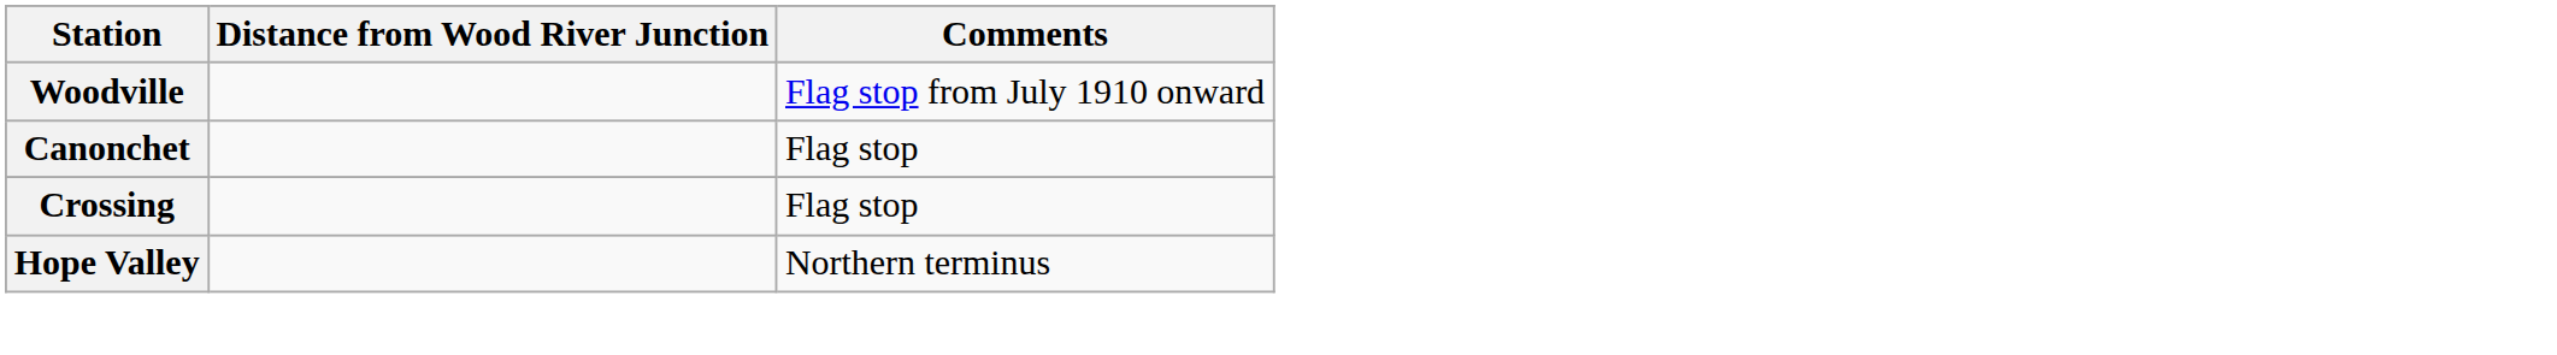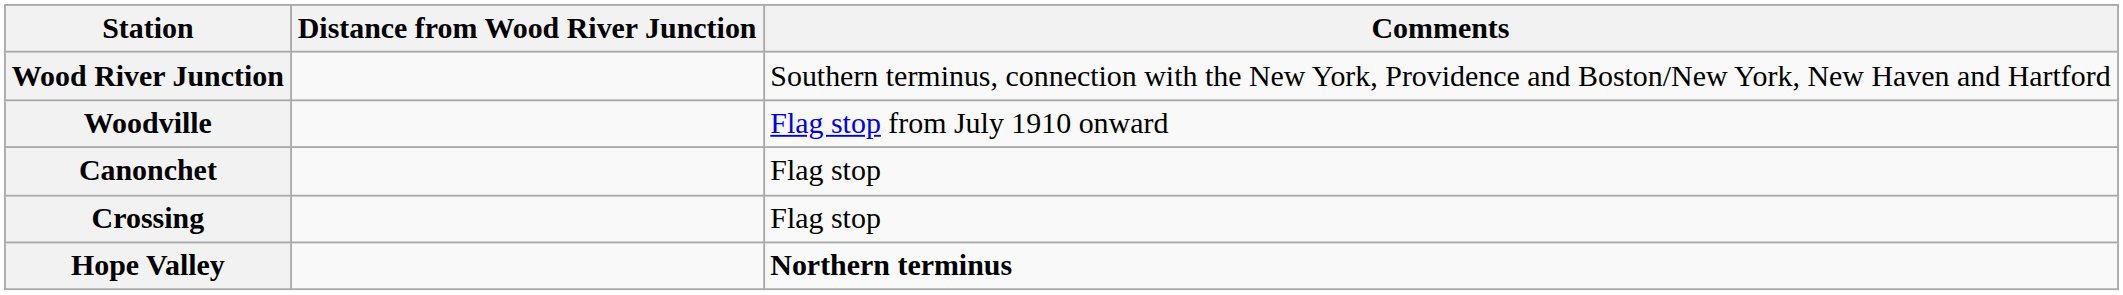+ row: Wood River Junction | Southern terminus, connection with the New York, Providence and Boston/New York, New Haven and Hartford
Hope Valley | Comments: normal -> bold
